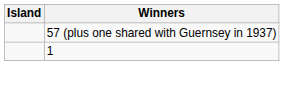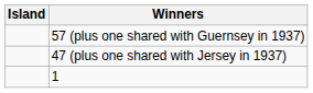+ row: 47 (plus one shared with Jersey in 1937)
